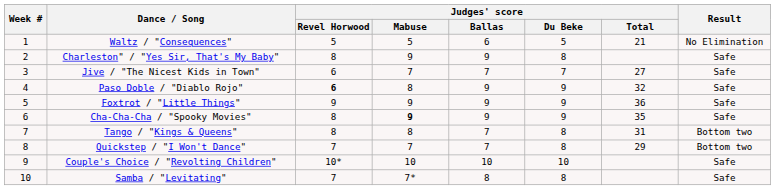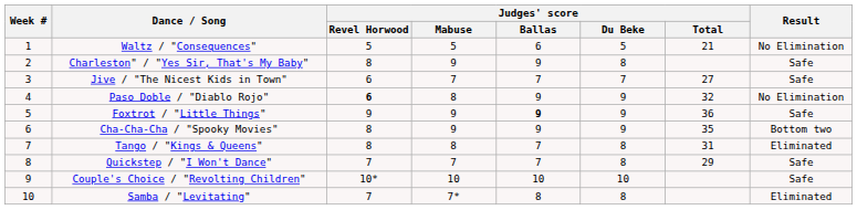Paso Doble / "Diablo Rojo" | Result: Safe -> No Elimination
Foxtrot / "Little Things" | Judges' score / Ballas: normal -> bold
Cha-Cha-Cha / "Spooky Movies" | Judges' score / Mabuse: bold -> normal
Cha-Cha-Cha / "Spooky Movies" | Result: Safe -> Bottom two
Tango / "Kings & Queens" | Result: Bottom two -> Eliminated
Quickstep / "I Won't Dance" | Result: Bottom two -> Safe
Samba / "Levitating" | Result: Safe -> Eliminated
